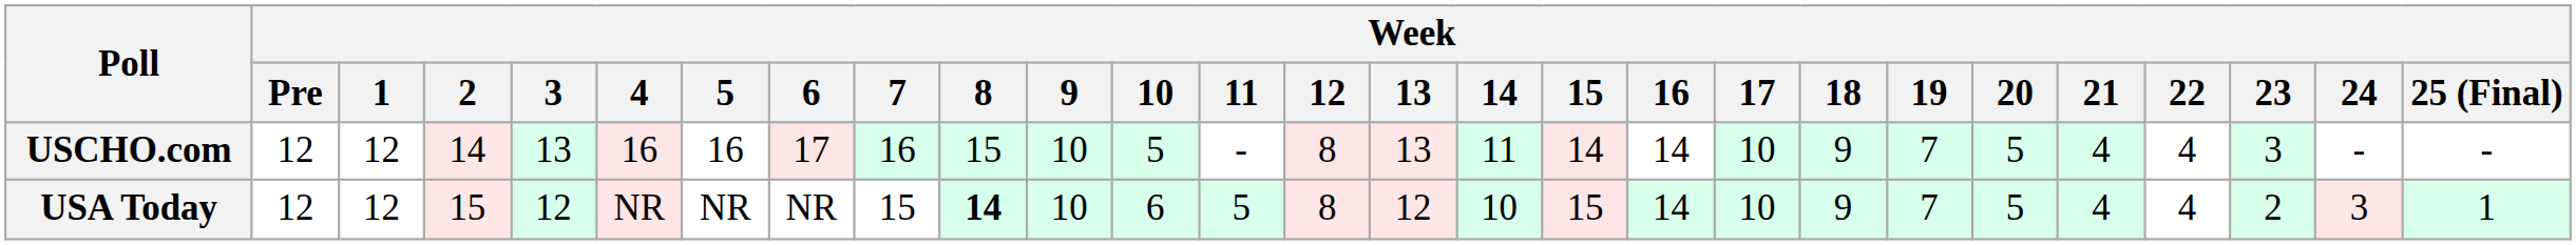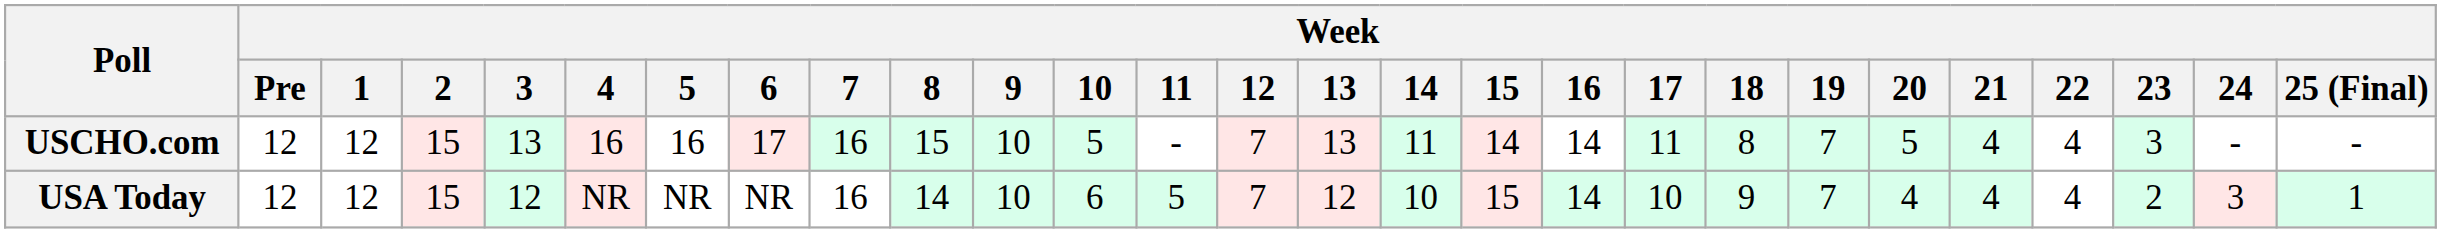USCHO.com | Week / 2: 14 -> 15
USCHO.com | Week / 12: 8 -> 7
USCHO.com | Week / 17: 10 -> 11
USCHO.com | Week / 18: 9 -> 8
USA Today | Week / 7: 15 -> 16
USA Today | Week / 8: bold -> normal
USA Today | Week / 12: 8 -> 7
USA Today | Week / 20: 5 -> 4
